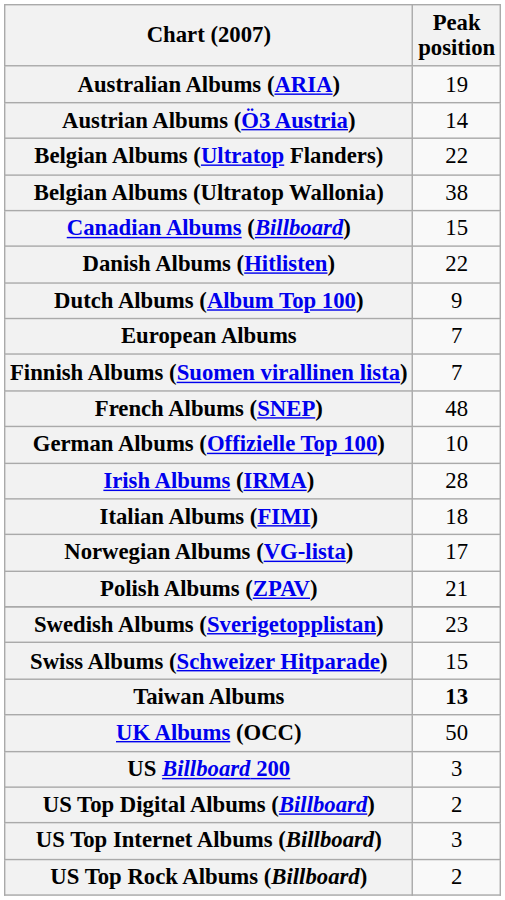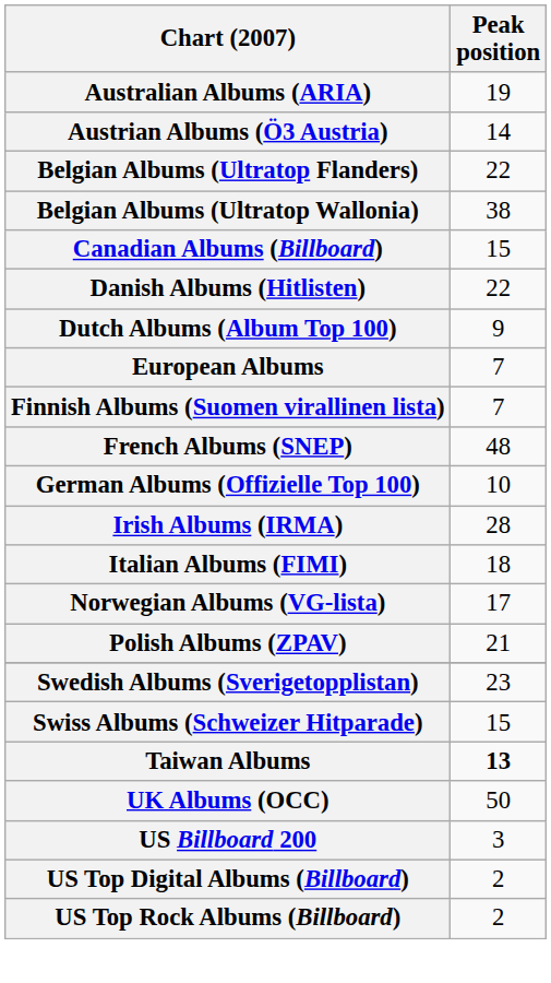- row: US Top Internet Albums (Billboard) | 3
